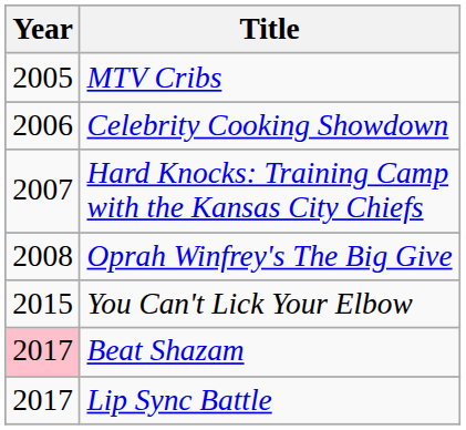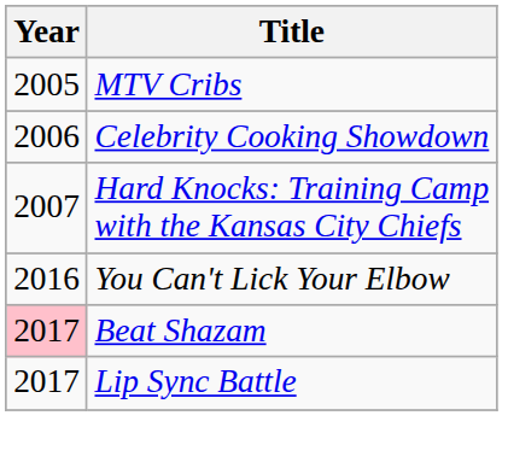- row: 2008 | Oprah Winfrey's The Big Give
You Can't Lick Your Elbow | Year: 2015 -> 2016
